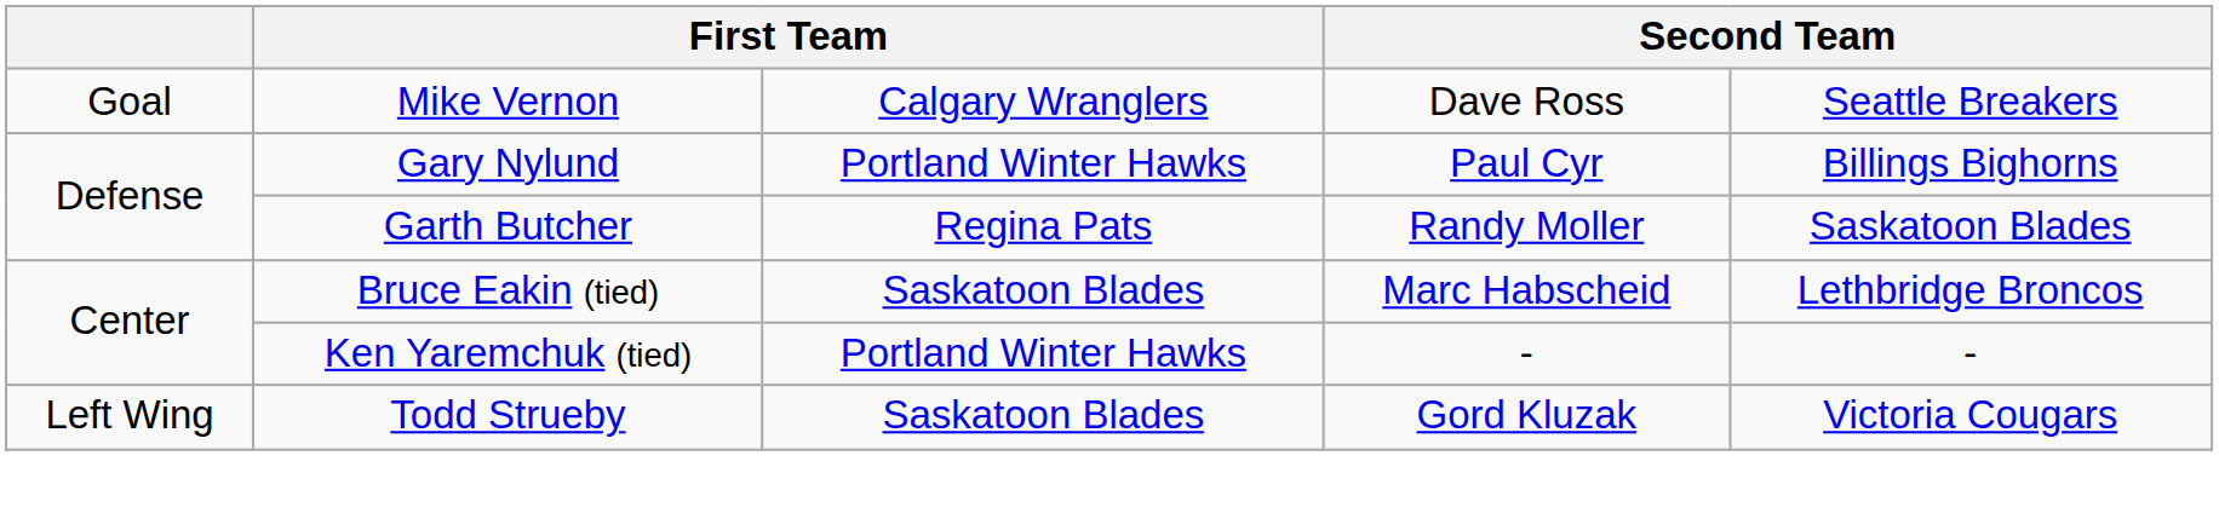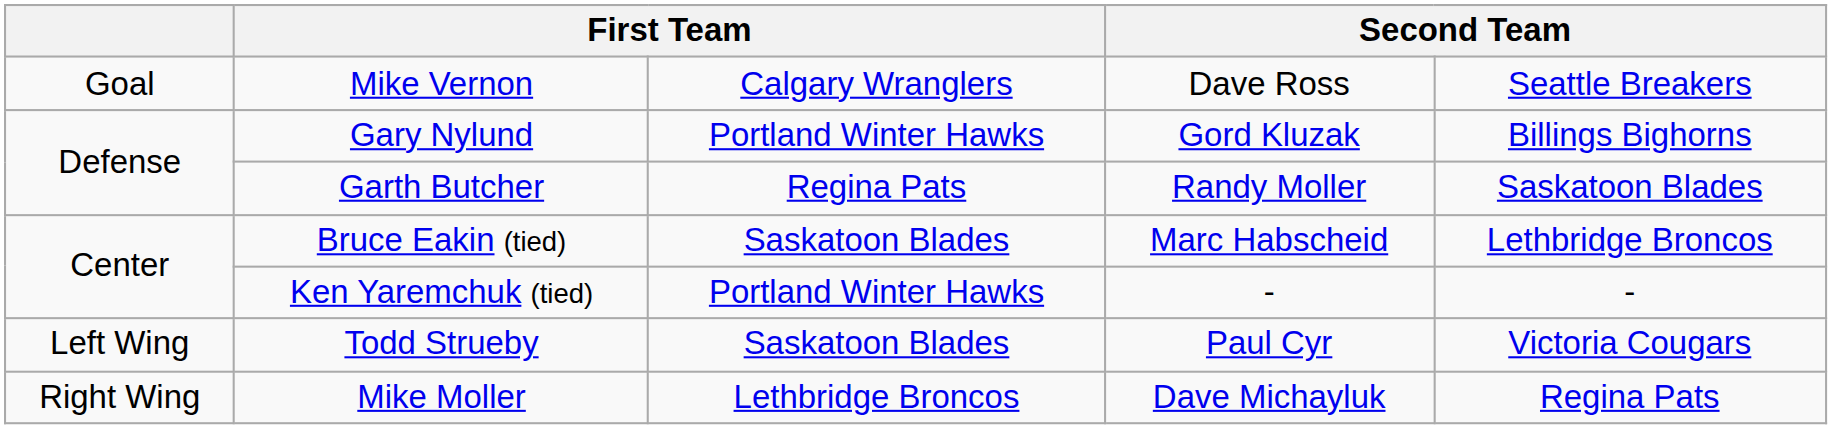Gary Nylund | column 4: Paul Cyr -> Gord Kluzak
Todd Strueby | column 4: Gord Kluzak -> Paul Cyr
+ row: Right Wing | Mike Moller | Lethbridge Broncos | Dave Michayluk | Regina Pats
